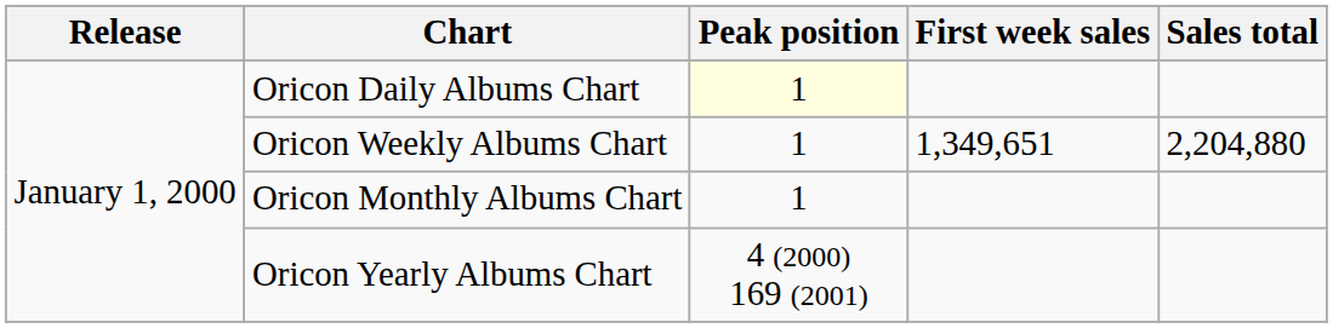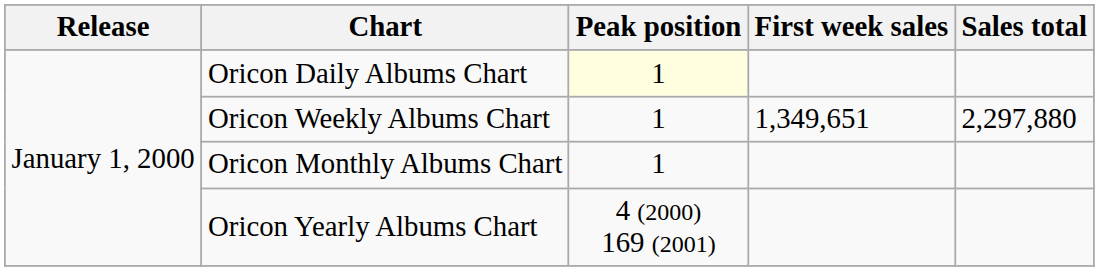Oricon Weekly Albums Chart | Sales total: 2,204,880 -> 2,297,880
